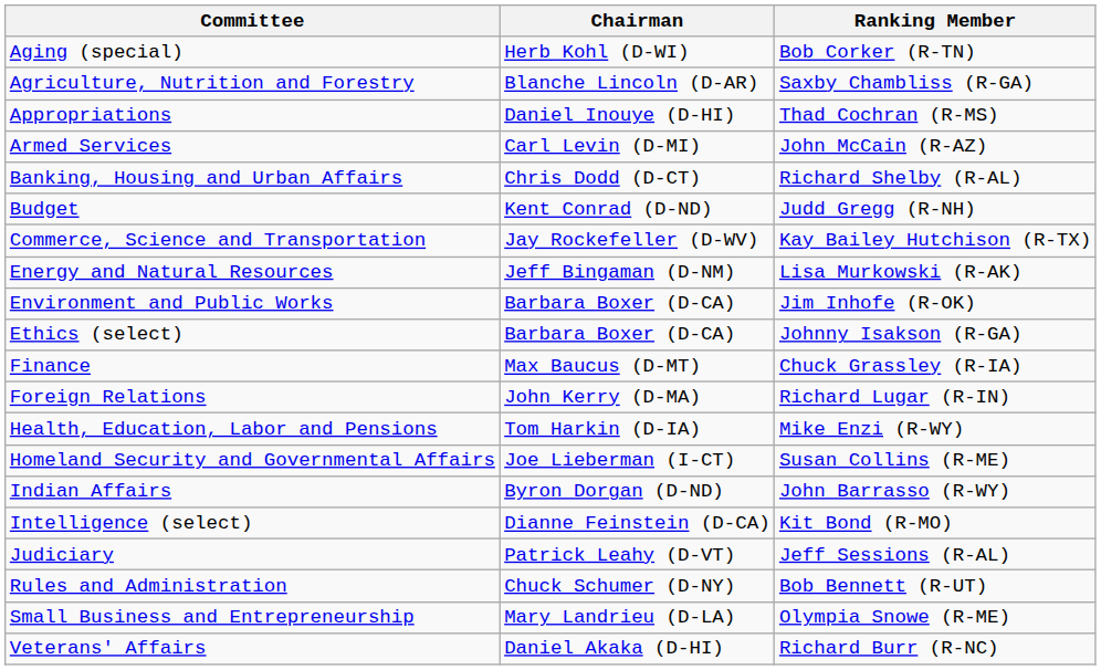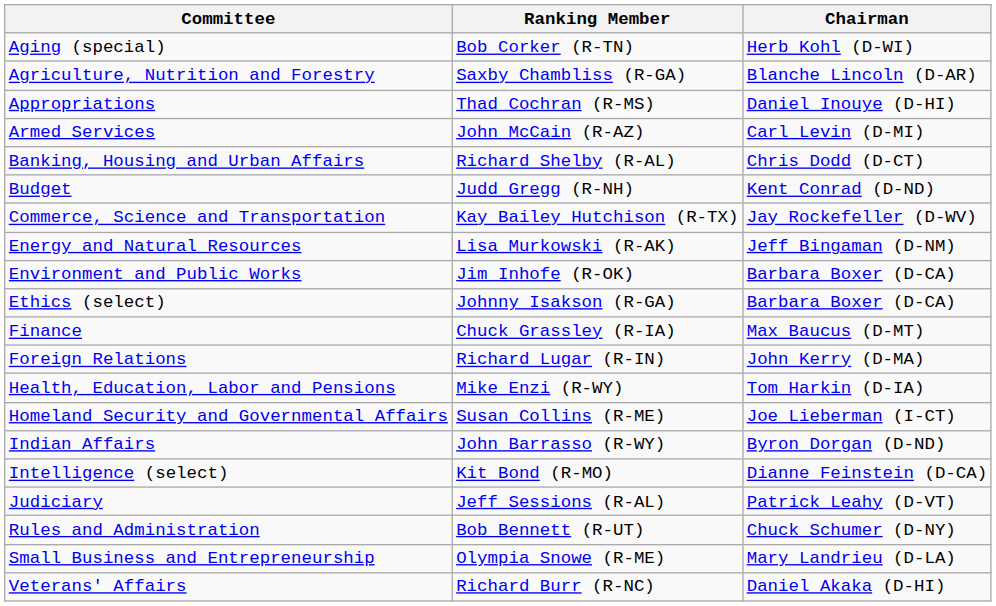columns swapped: Chairman <-> Ranking Member
